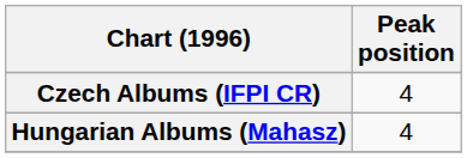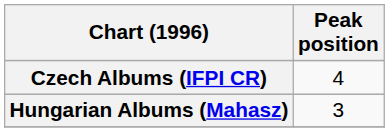Hungarian Albums (Mahasz) | Peak position: 4 -> 3
